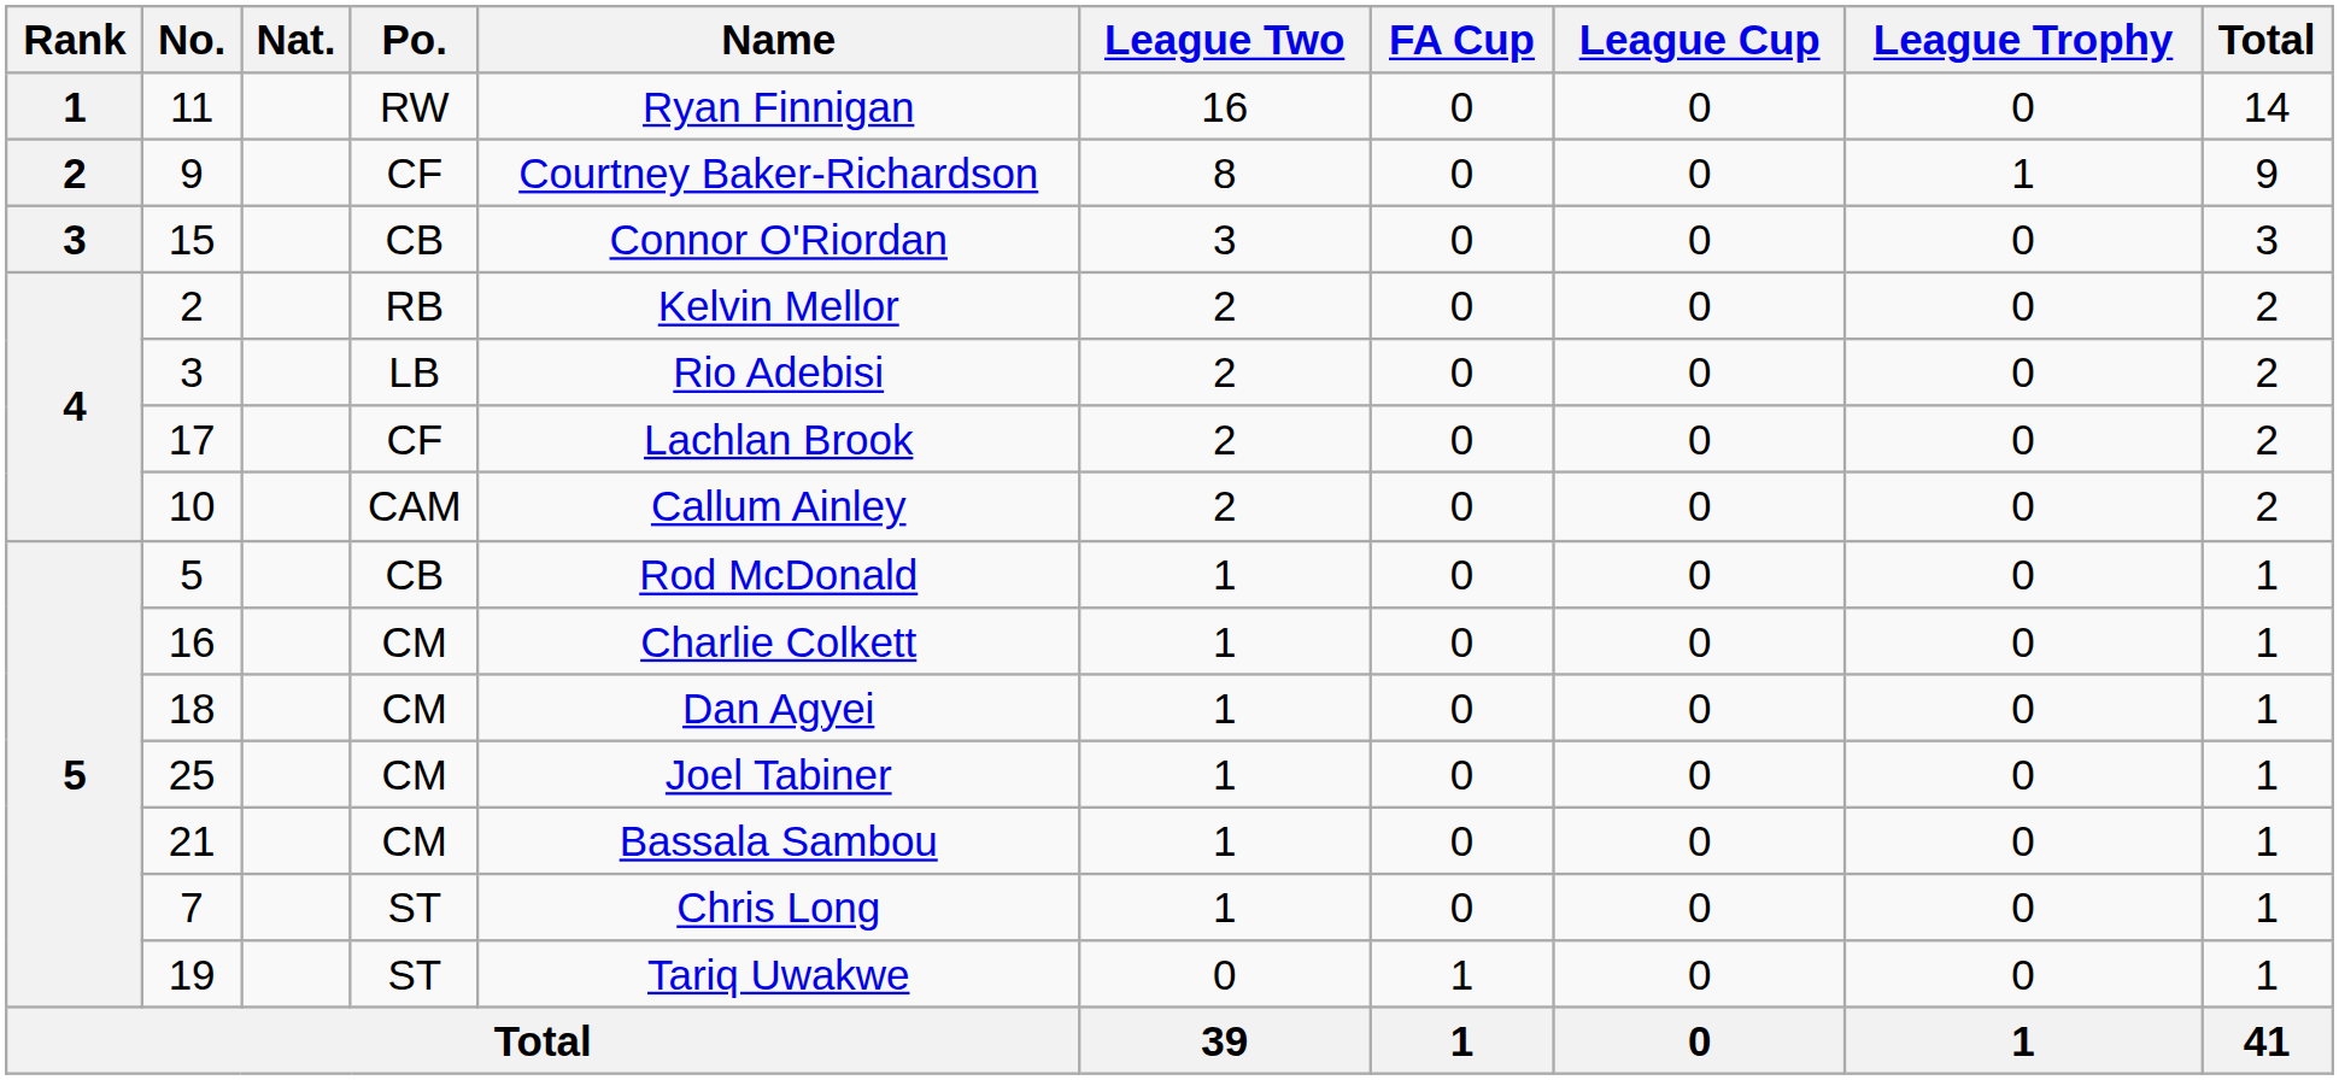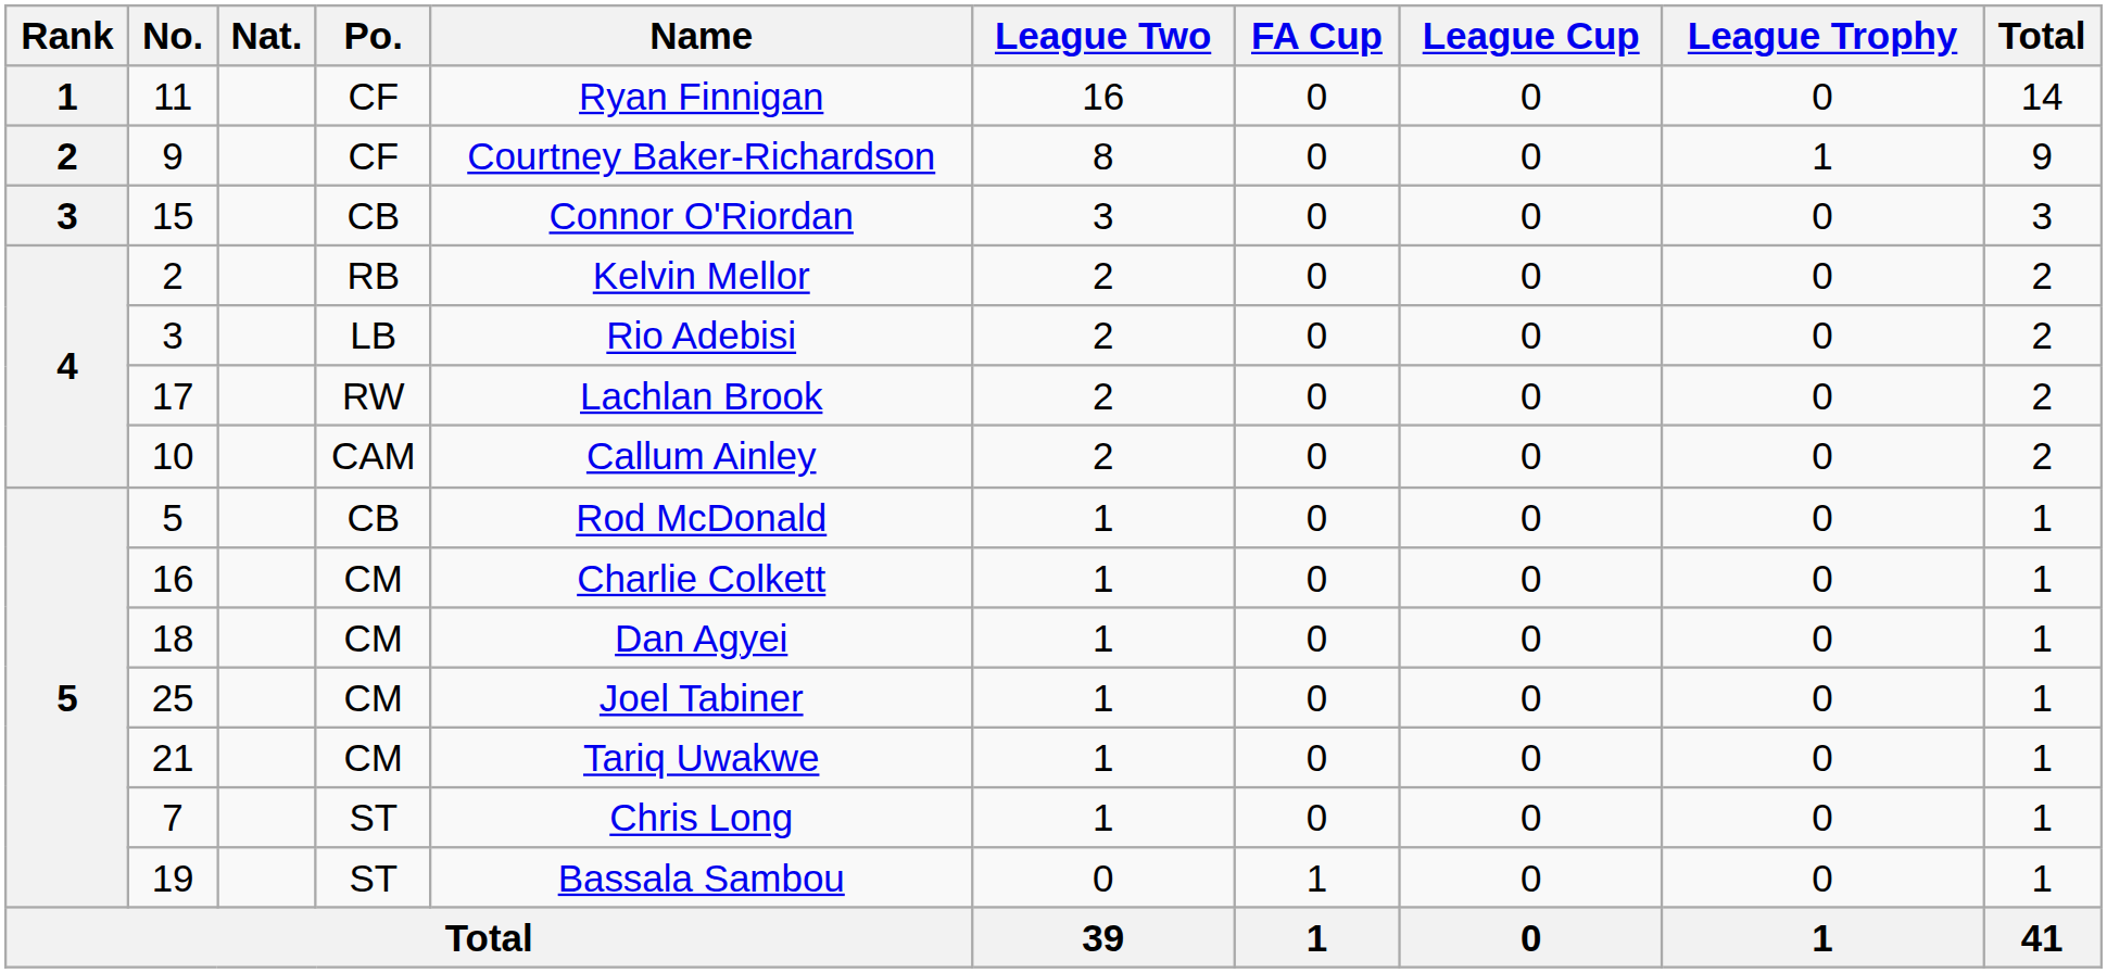11 | Po.: RW -> CF
17 | Po.: CF -> RW
21 | Name: Bassala Sambou -> Tariq Uwakwe
19 | Name: Tariq Uwakwe -> Bassala Sambou
